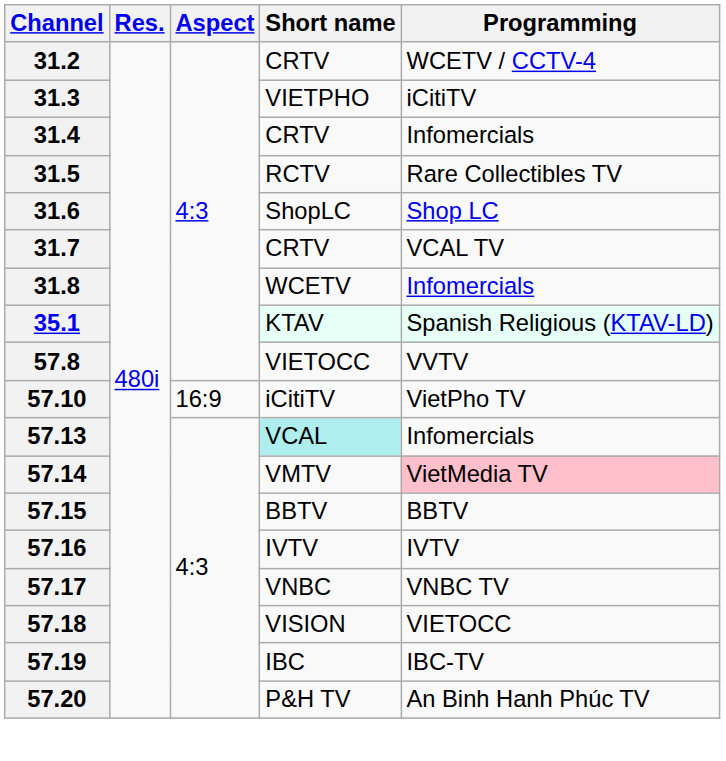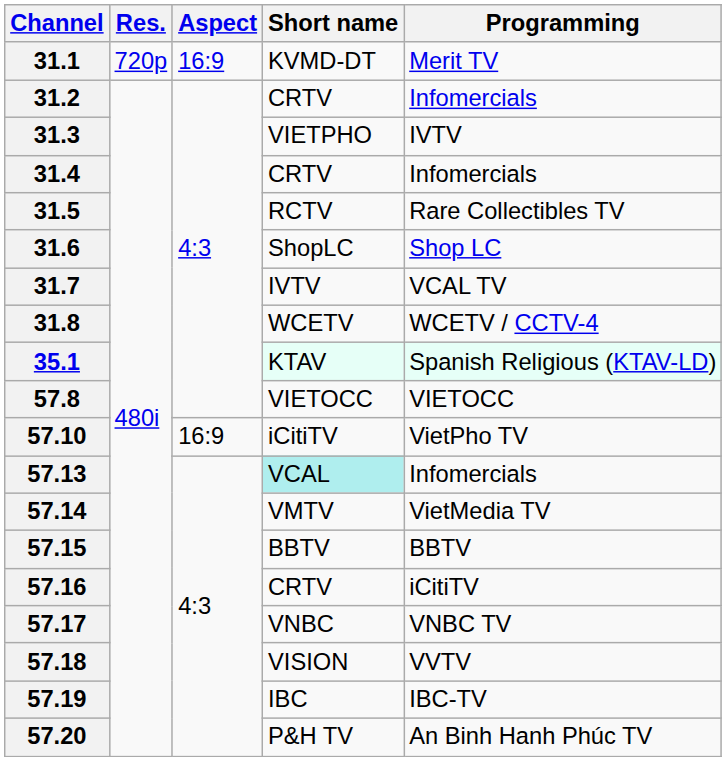+ row: 31.1 | 720p | 16:9 | KVMD-DT | Merit TV
31.2 | Programming: WCETV / CCTV-4 -> Infomercials
31.3 | Programming: iCitiTV -> IVTV
31.7 | Short name: CRTV -> IVTV
31.8 | Programming: Infomercials -> WCETV / CCTV-4
57.8 | Programming: VVTV -> VIETOCC
57.14 | Programming: pink background -> no background
57.16 | Short name: IVTV -> CRTV
57.16 | Programming: IVTV -> iCitiTV
57.18 | Programming: VIETOCC -> VVTV
